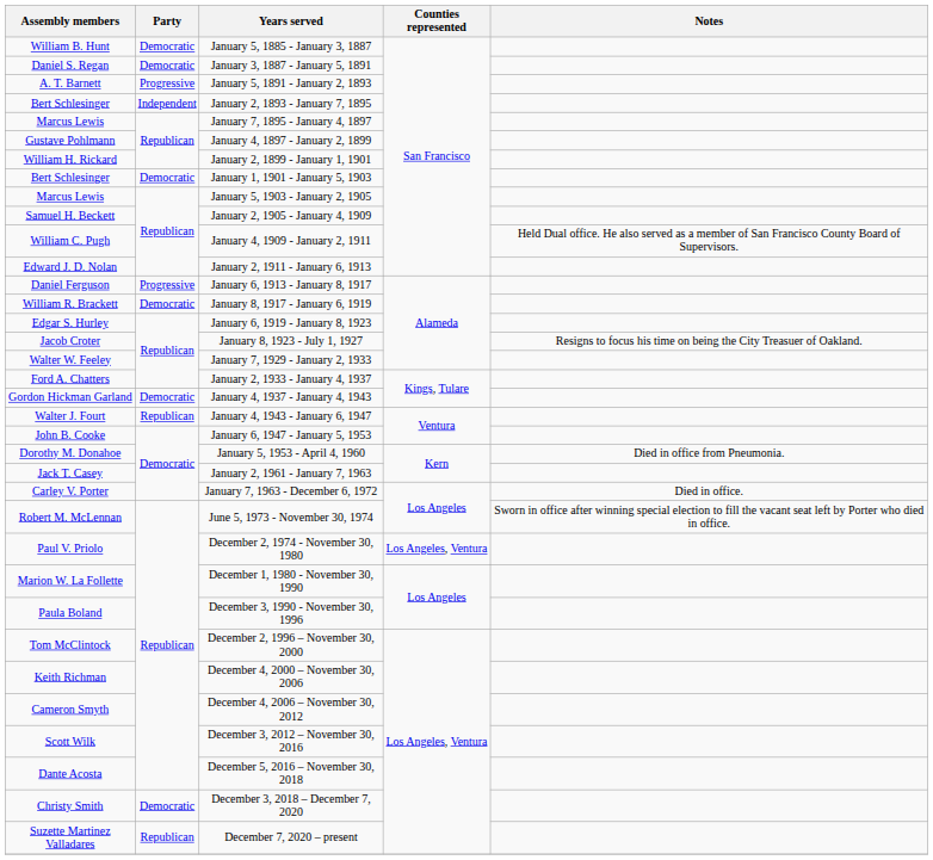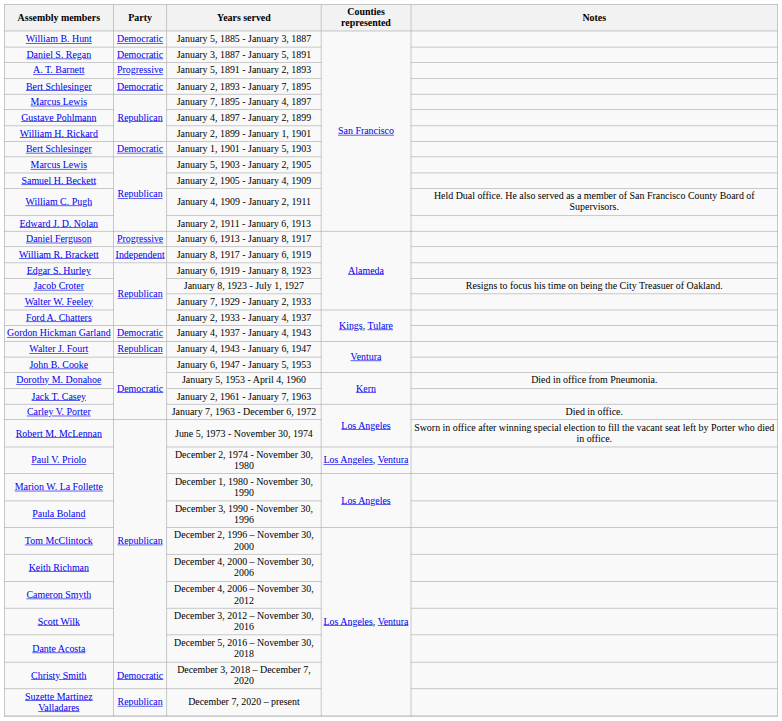January 2, 1893 - January 7, 1895 | Party: Independent -> Democratic
January 8, 1917 - January 6, 1919 | Party: Democratic -> Independent
